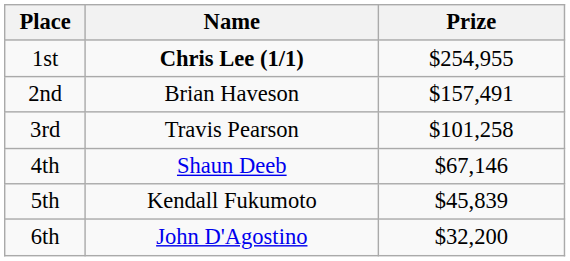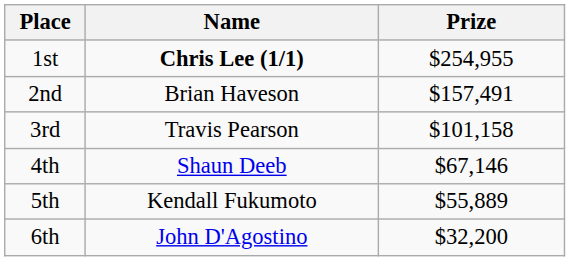3rd | Prize: $101,258 -> $101,158
5th | Prize: $45,839 -> $55,889
